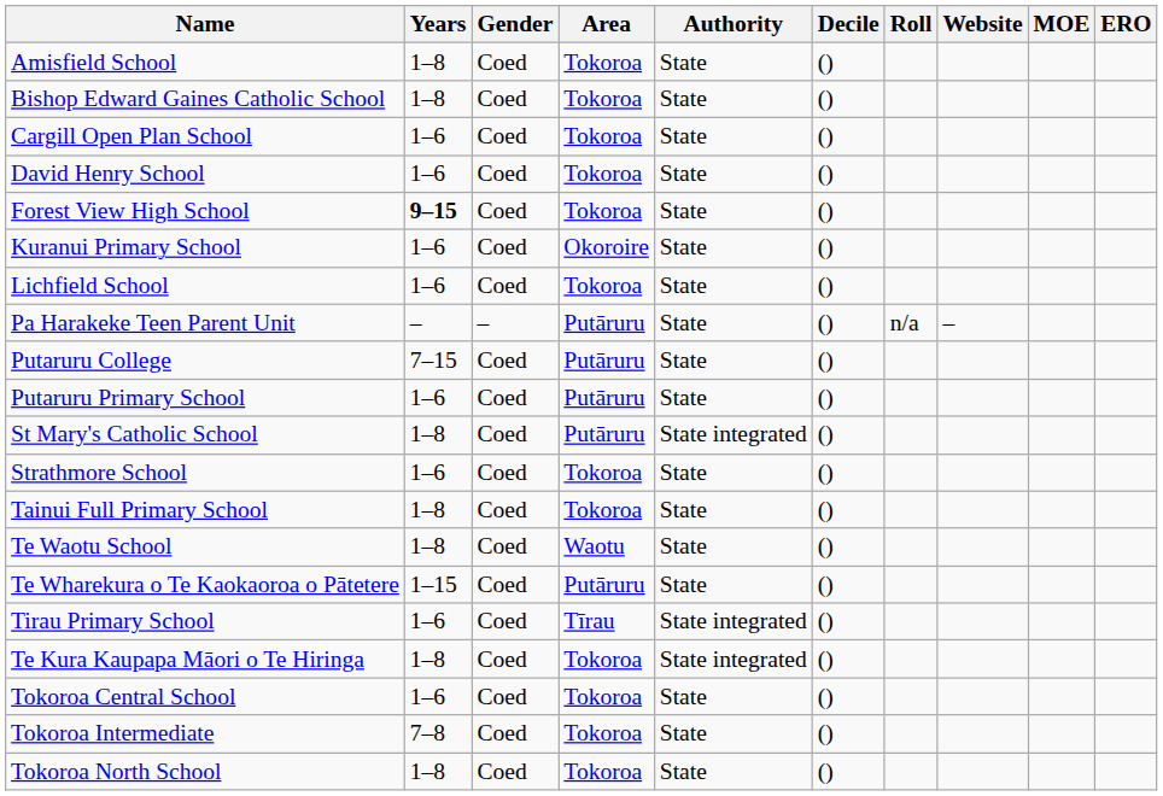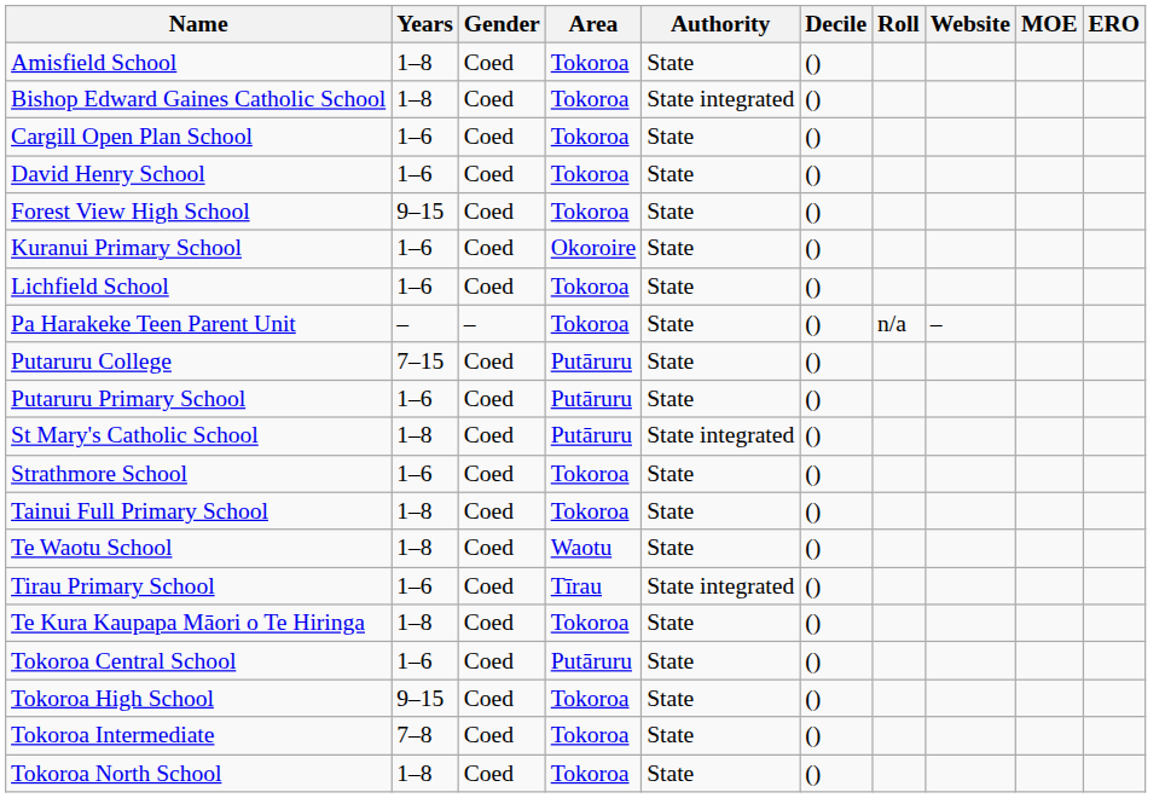Bishop Edward Gaines Catholic School | Authority: State -> State integrated
Forest View High School | Years: bold -> normal
Pa Harakeke Teen Parent Unit | Area: Putāruru -> Tokoroa
- row: Te Wharekura o Te Kaokaoroa o Pātetere | 1–15 | Coed | Putāruru | State | ()
Te Kura Kaupapa Māori o Te Hiringa | Authority: State integrated -> State
Tokoroa Central School | Area: Tokoroa -> Putāruru
+ row: Tokoroa High School | 9–15 | Coed | Tokoroa | State | ()
